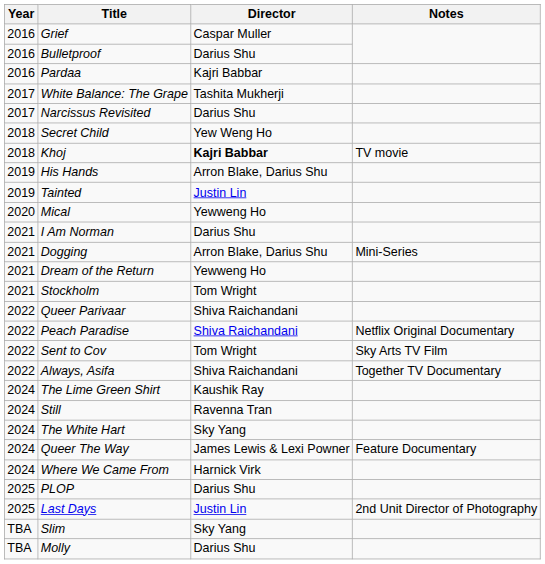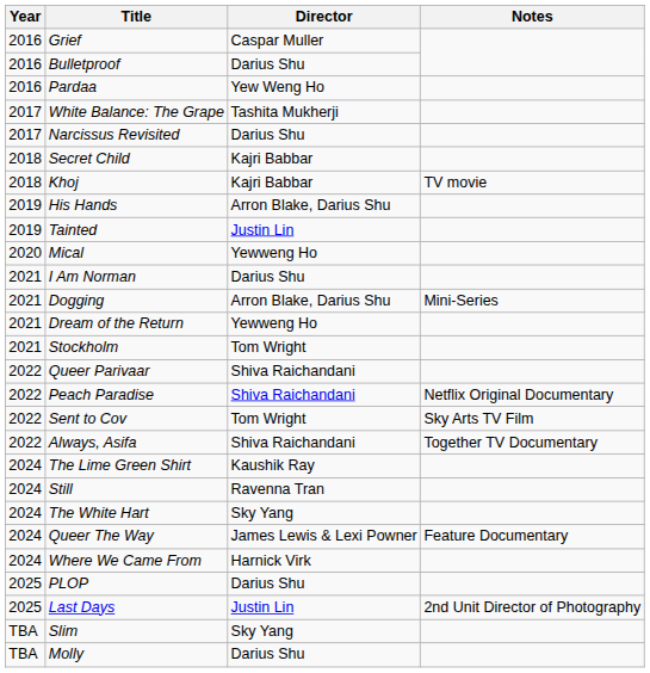Pardaa | Director: Kajri Babbar -> Yew Weng Ho
Secret Child | Director: Yew Weng Ho -> Kajri Babbar
Khoj | Director: bold -> normal
